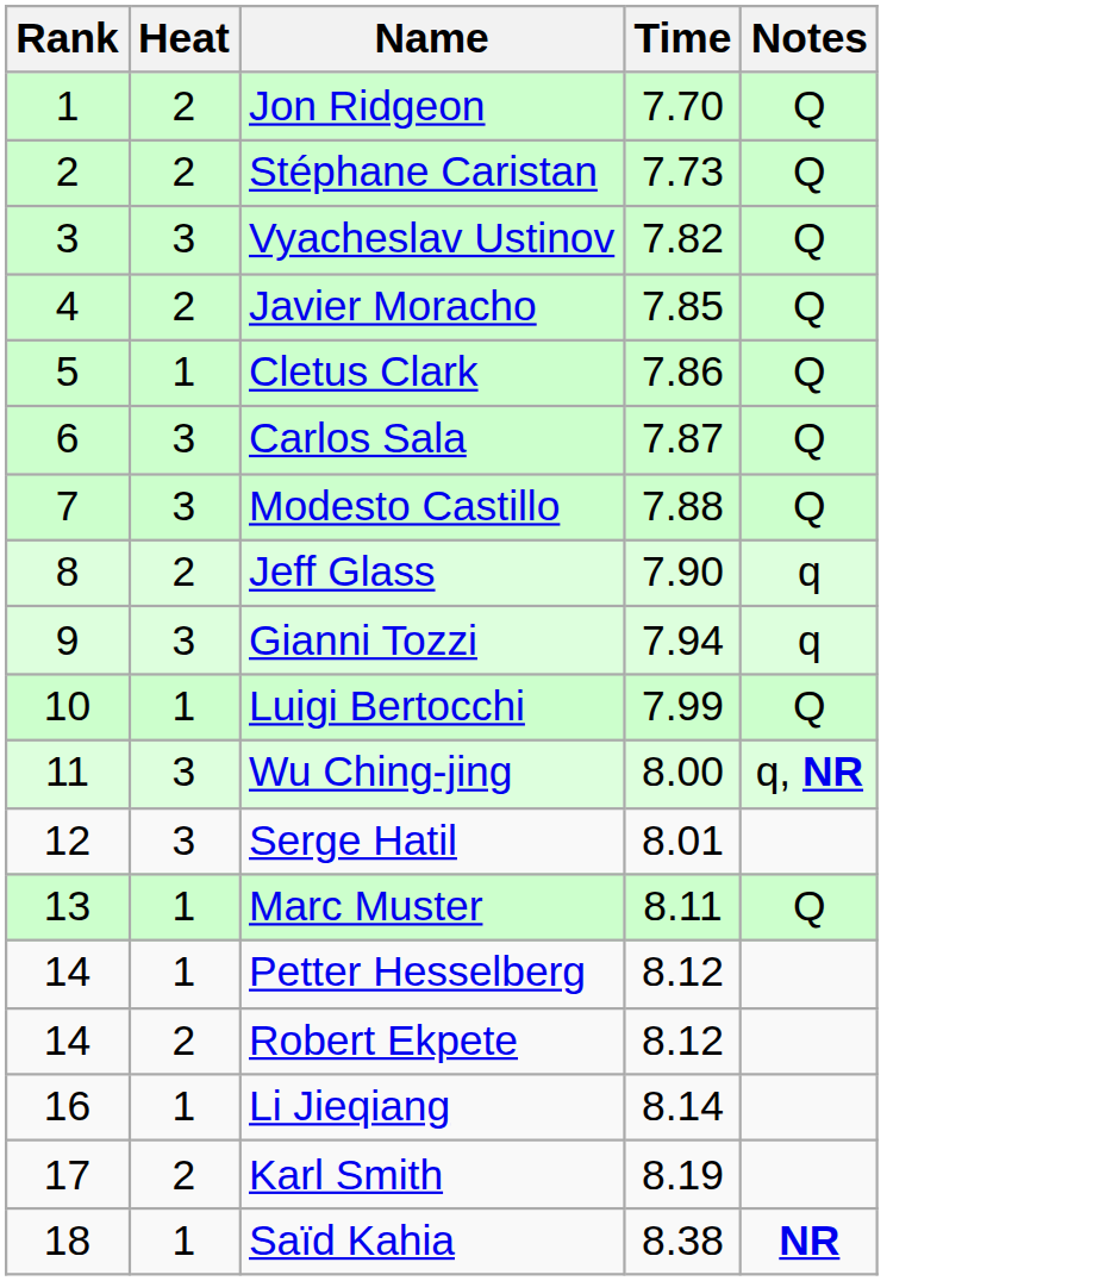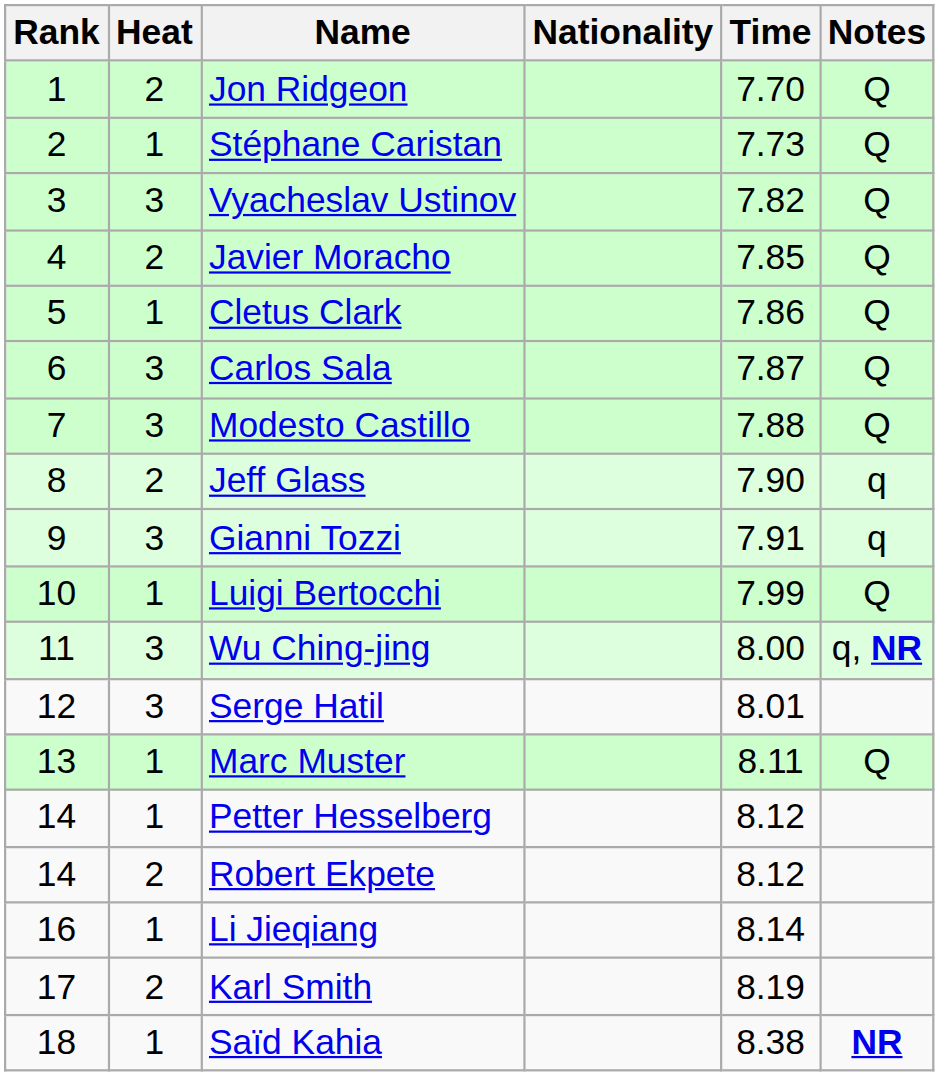+ column: Nationality
Stéphane Caristan | Heat: 2 -> 1
Gianni Tozzi | Time: 7.94 -> 7.91
